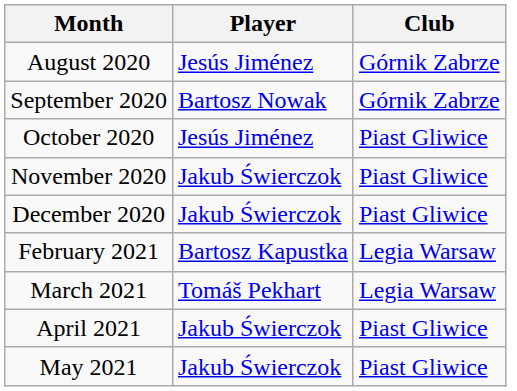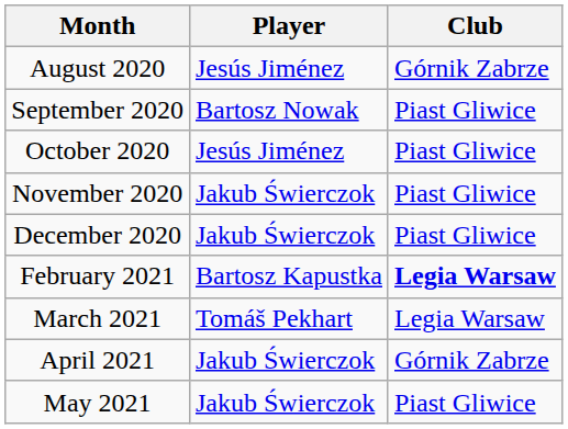September 2020 | Club: Górnik Zabrze -> Piast Gliwice
February 2021 | Club: normal -> bold
April 2021 | Club: Piast Gliwice -> Górnik Zabrze
